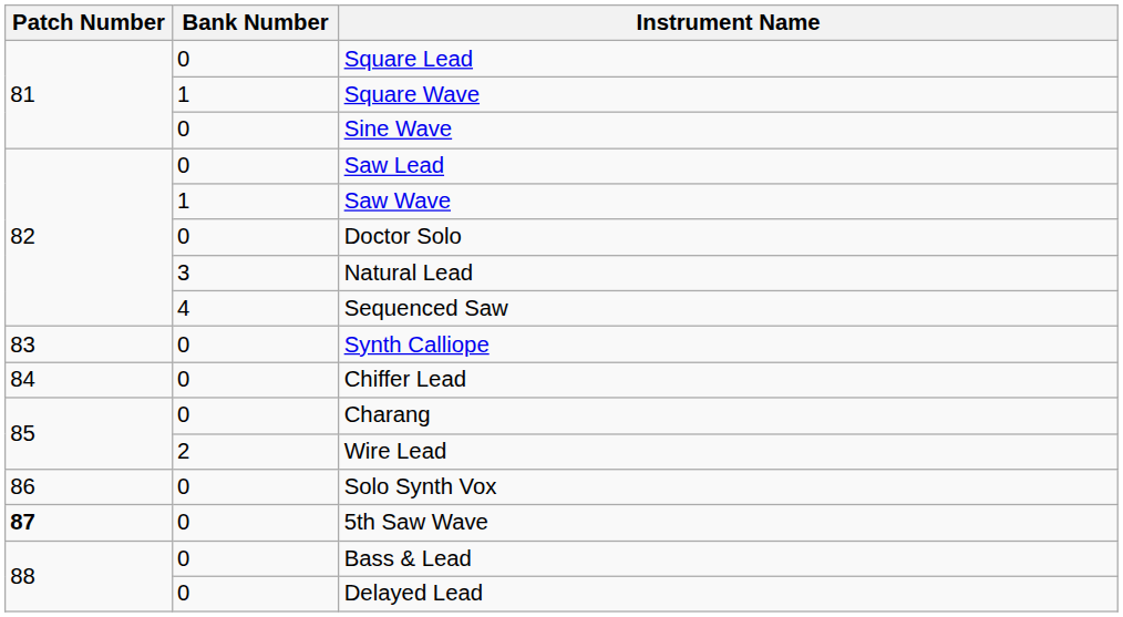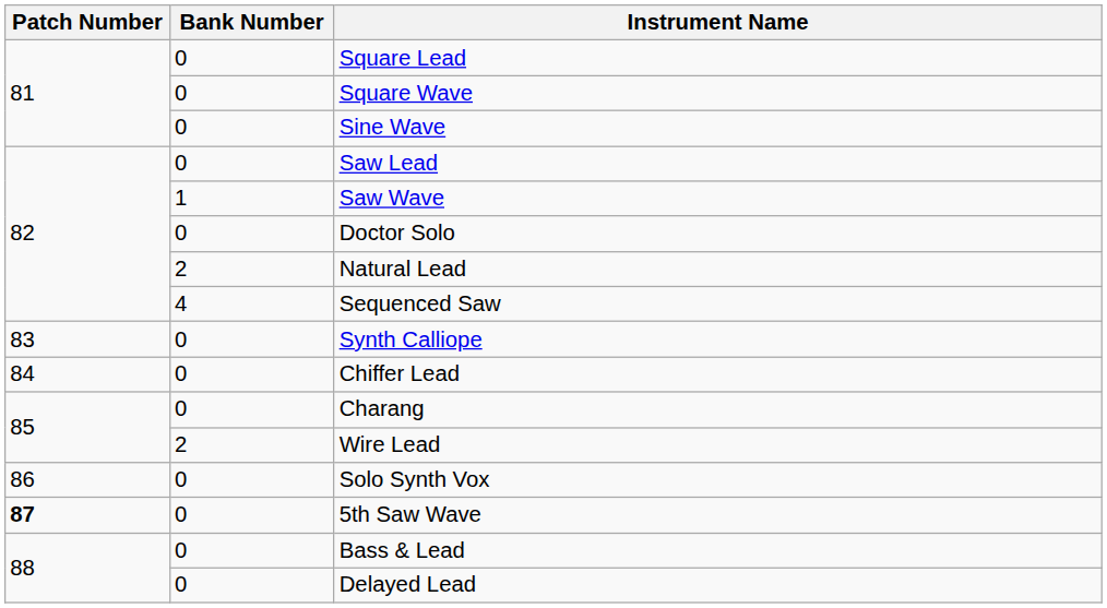Square Wave | Bank Number: 1 -> 0
Natural Lead | Bank Number: 3 -> 2
